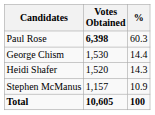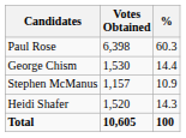Paul Rose | Votes Obtained: bold -> normal
rows swapped: Heidi Shafer <-> Stephen McManus
